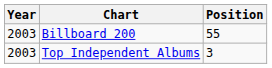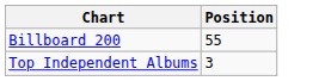- column: Year | 2003 | 2003
